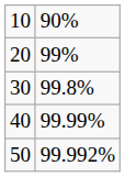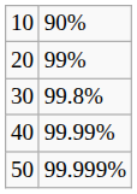50 | column 2: 99.992% -> 99.999%
